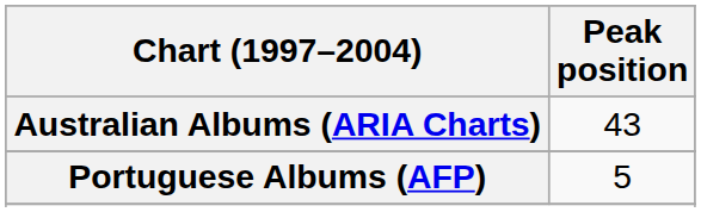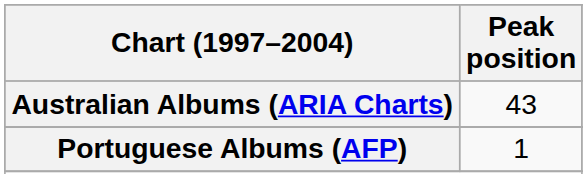Portuguese Albums (AFP) | Peak position: 5 -> 1
